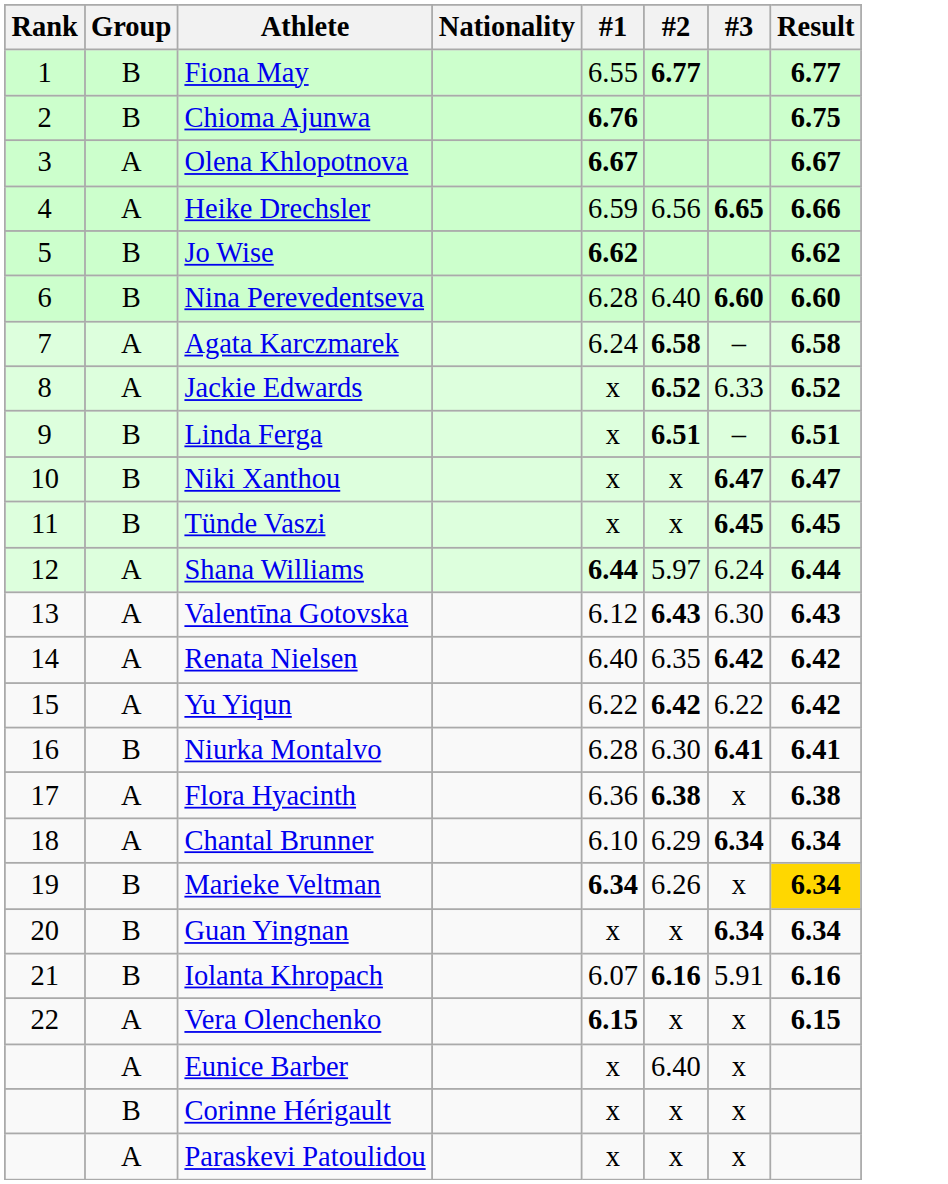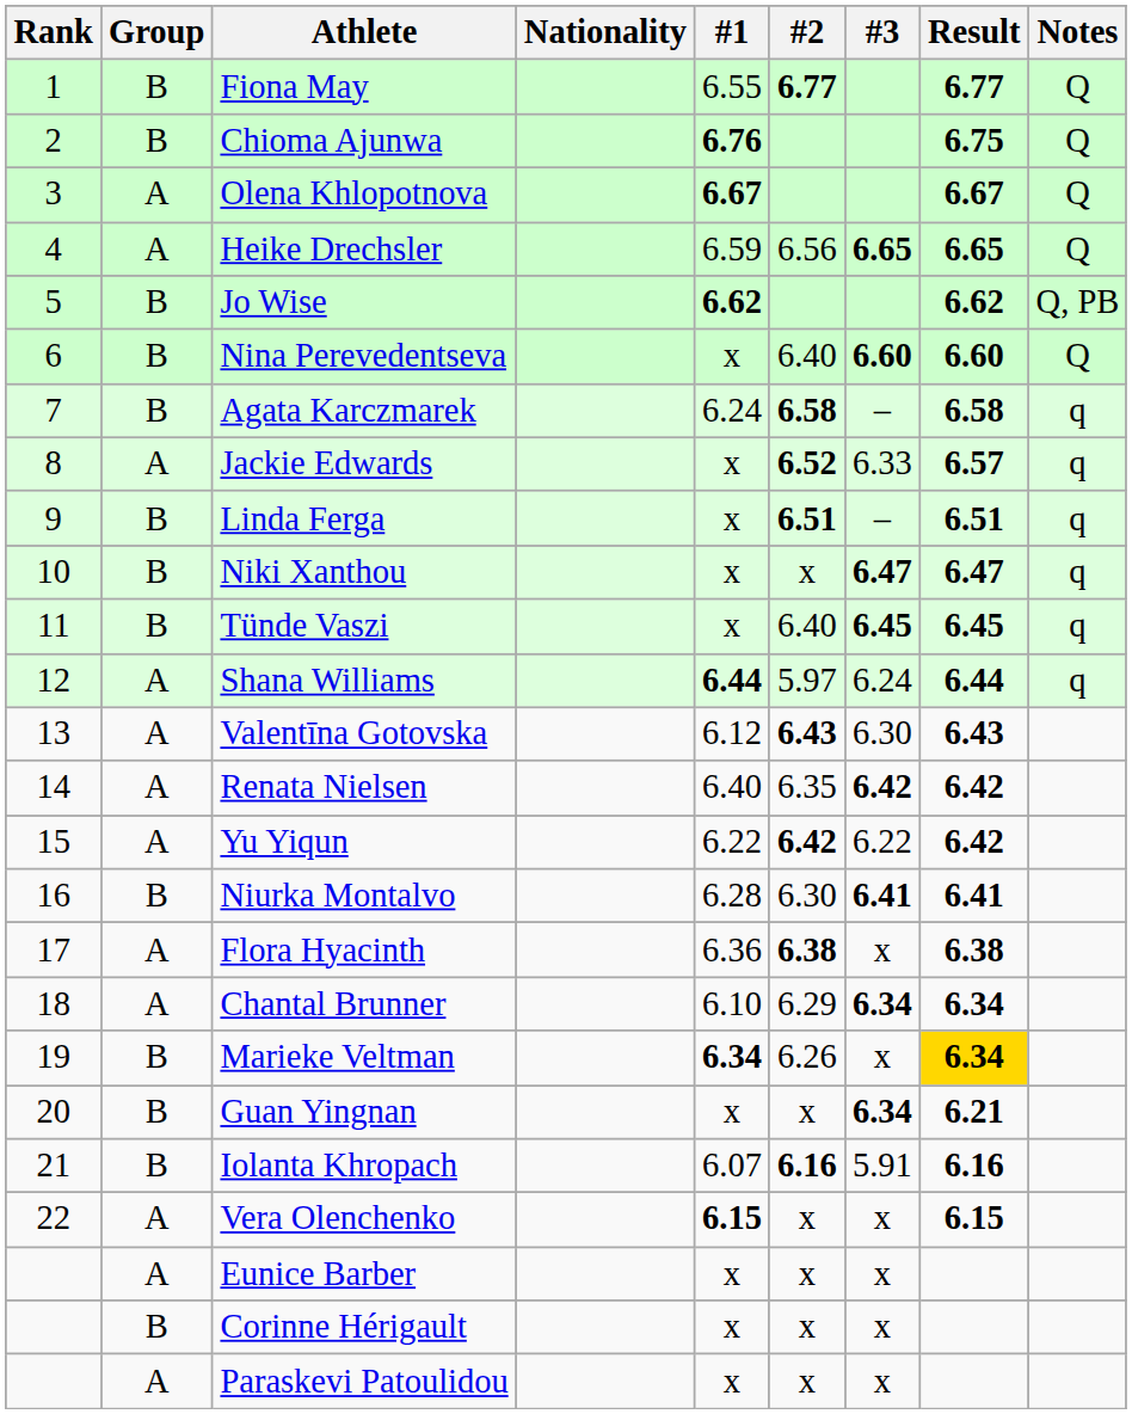+ column: Notes | Q | Q | Q | Q | Q, PB | Q | q | q | q | q | q | q
Heike Drechsler | Result: 6.66 -> 6.65
Nina Perevedentseva | #1: 6.28 -> x
Agata Karczmarek | Group: A -> B
Jackie Edwards | Result: 6.52 -> 6.57
Tünde Vaszi | #2: x -> 6.40
Guan Yingnan | Result: 6.34 -> 6.21
Eunice Barber | #2: 6.40 -> x
